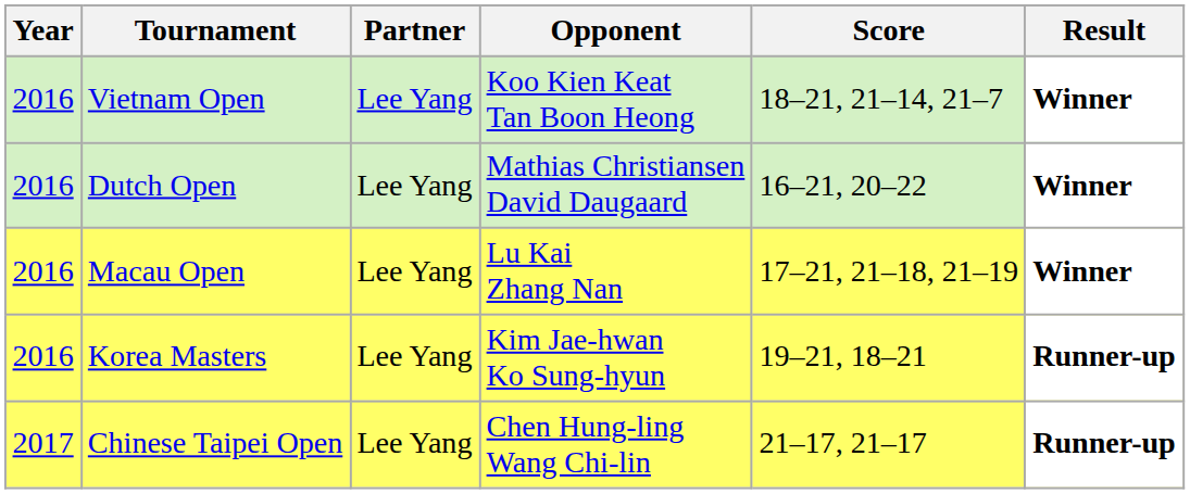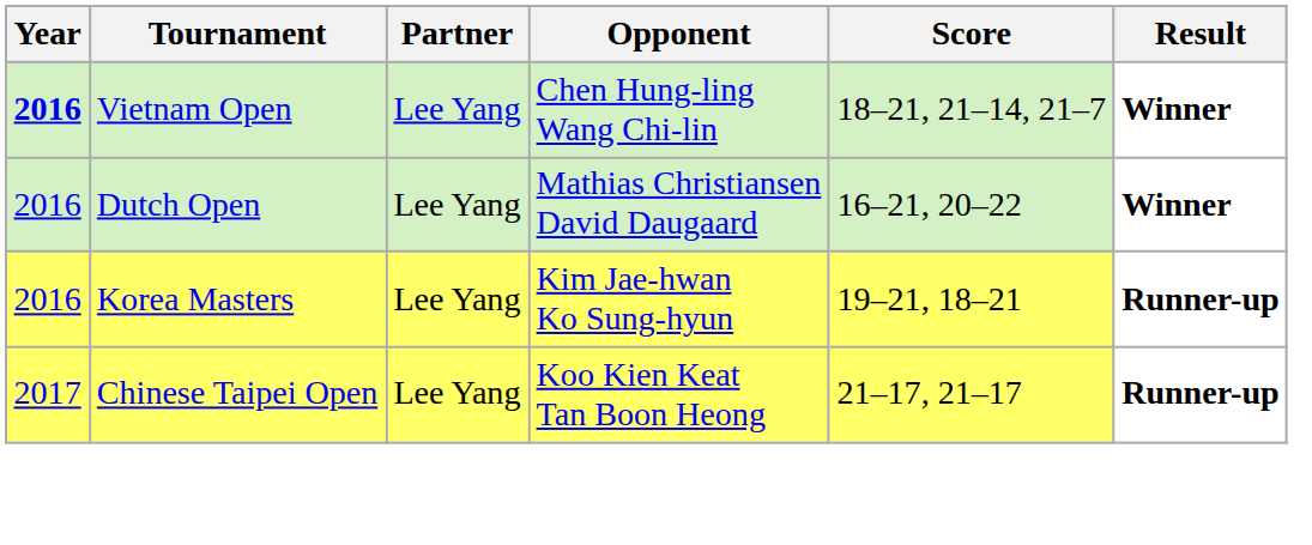Vietnam Open | Year: normal -> bold
Vietnam Open | Opponent: Koo Kien Keat Tan Boon Heong -> Chen Hung-ling Wang Chi-lin
- row: 2016 | Macau Open | Lee Yang | Lu Kai Zhang Nan | 17–21, 21–18, 21–19 | Winner
Chinese Taipei Open | Opponent: Chen Hung-ling Wang Chi-lin -> Koo Kien Keat Tan Boon Heong
